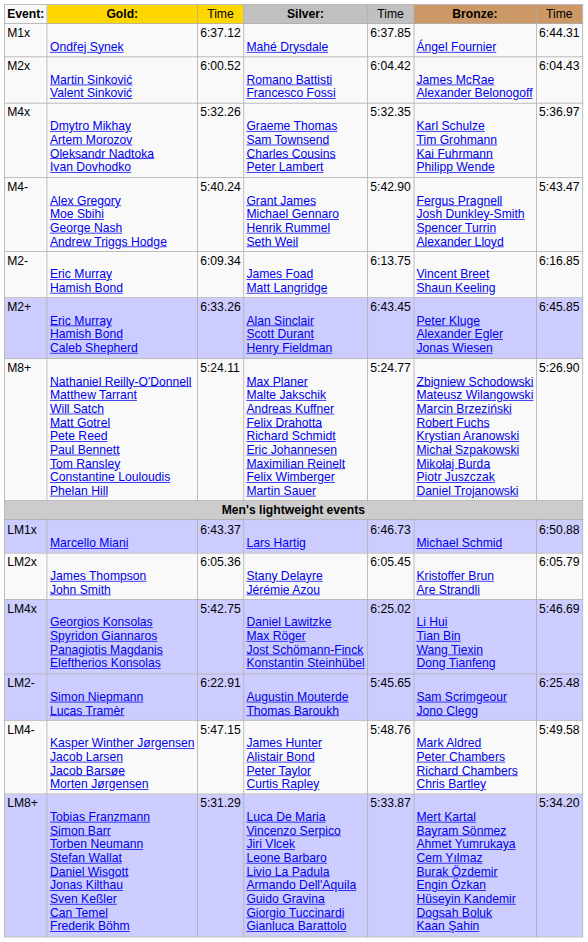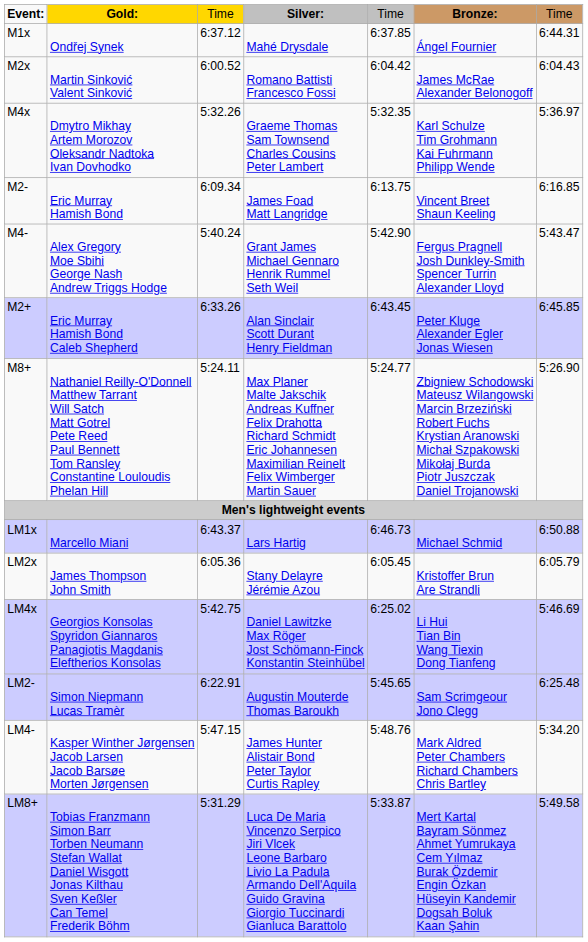rows swapped: M2- <-> M4-
LM4- | column 7: 5:49.58 -> 5:34.20
LM8+ | column 7: 5:34.20 -> 5:49.58
